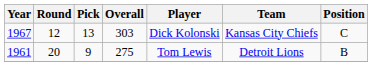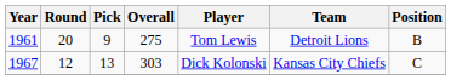rows swapped: 1961 <-> 1967
